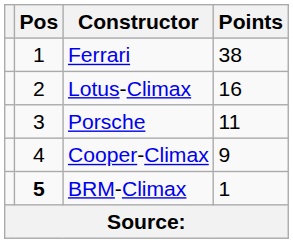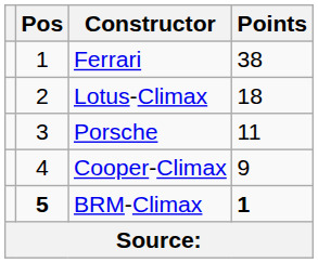Lotus-Climax | Points: 16 -> 18
BRM-Climax | Points: normal -> bold
